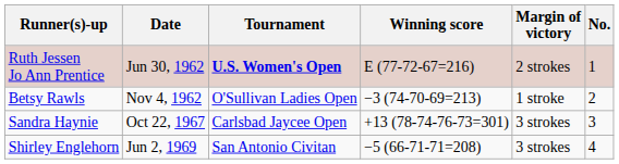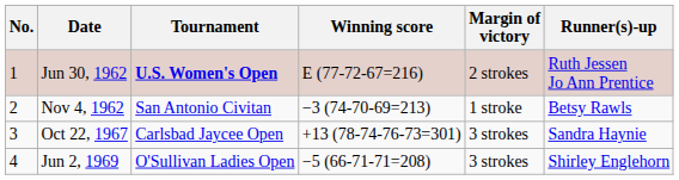columns swapped: No. <-> Runner(s)-up
Nov 4, 1962 | Tournament: O'Sullivan Ladies Open -> San Antonio Civitan
Jun 2, 1969 | Tournament: San Antonio Civitan -> O'Sullivan Ladies Open
